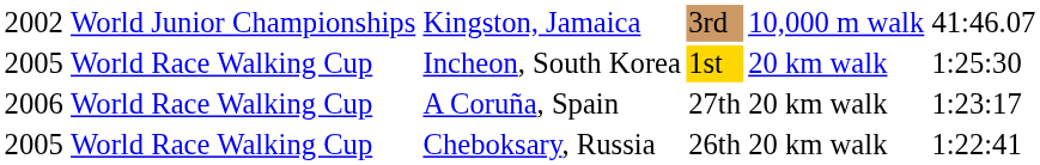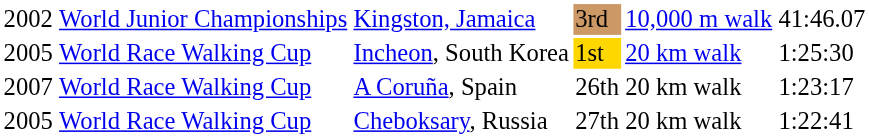A Coruña, Spain | column 1: 2006 -> 2007
A Coruña, Spain | column 4: 27th -> 26th
Cheboksary, Russia | column 4: 26th -> 27th
